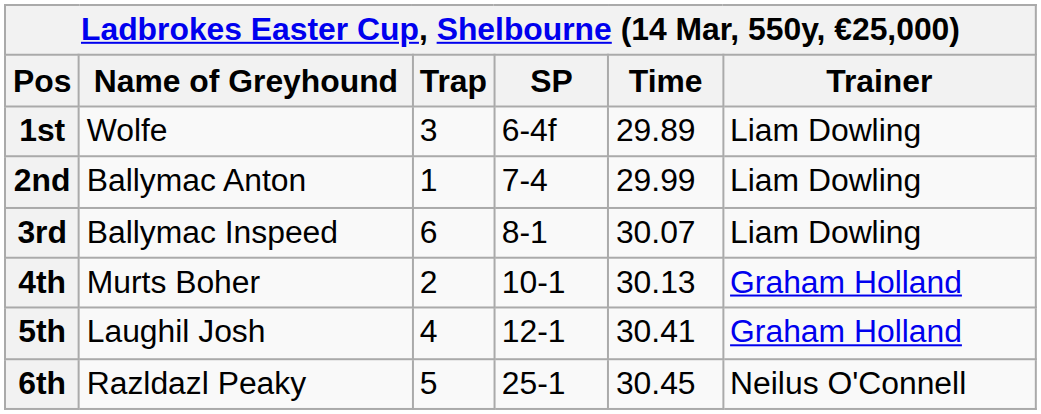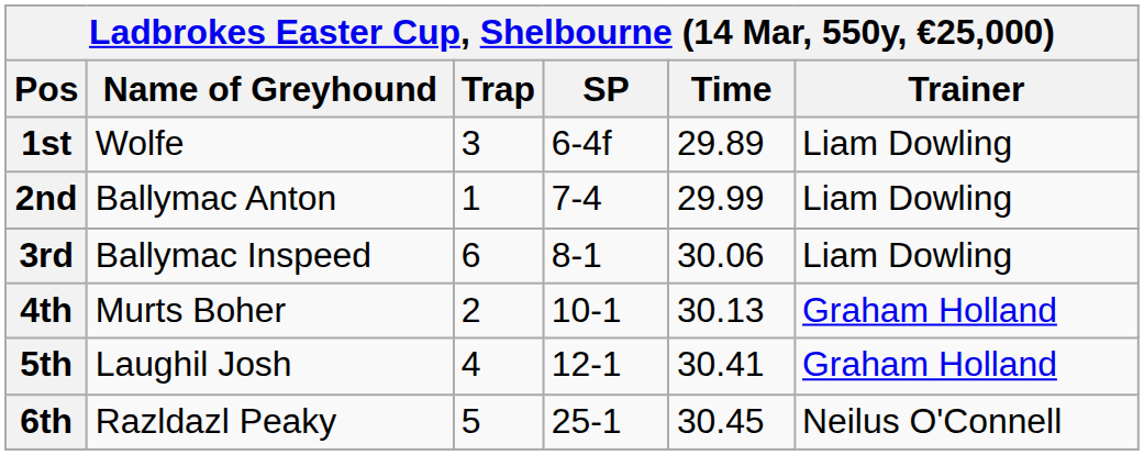3rd | Time: 30.07 -> 30.06
